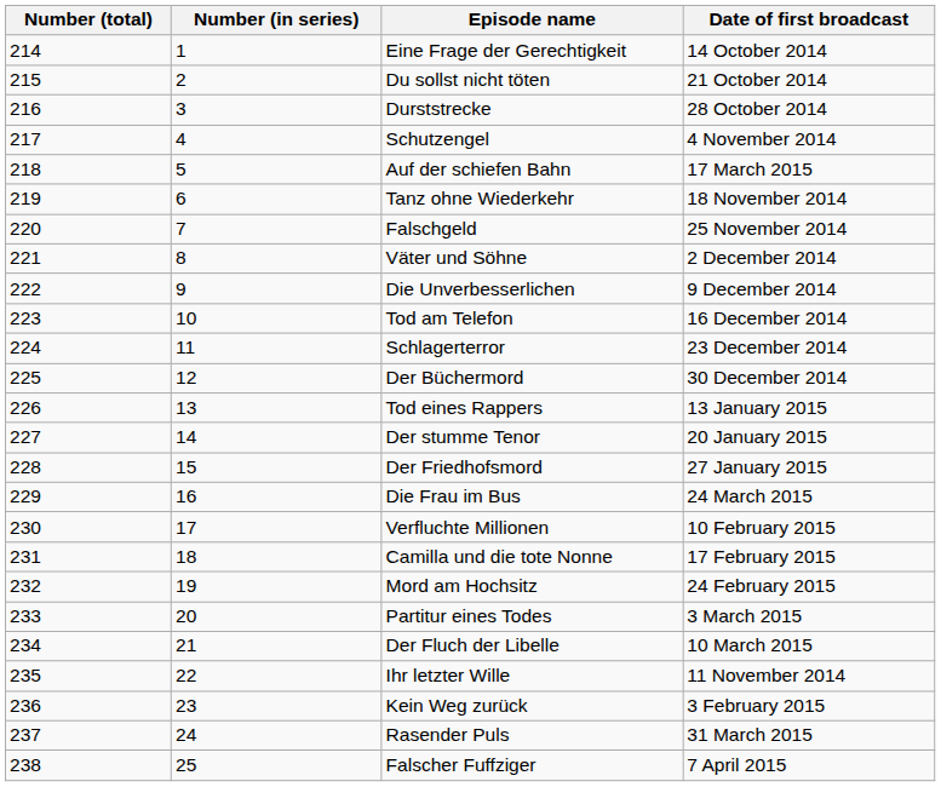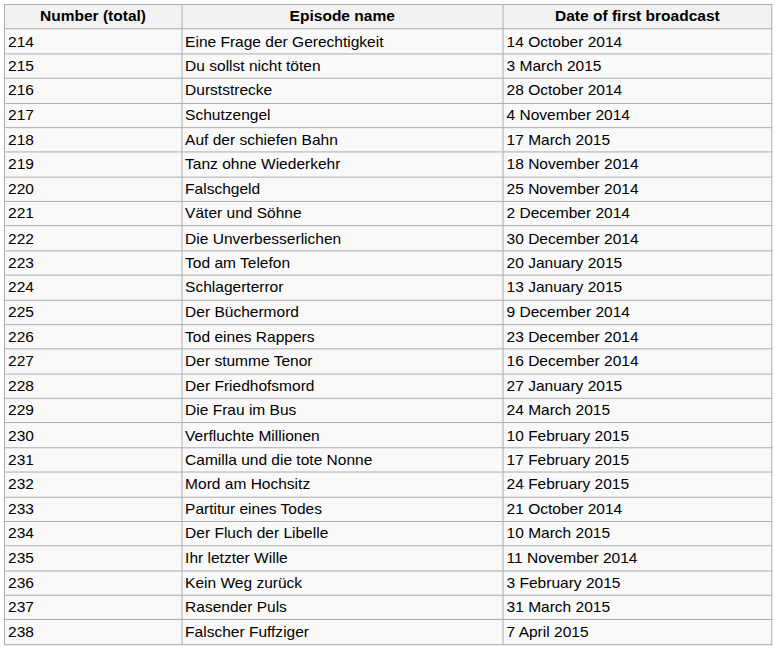- column: Number (in series) | 1 | 2 | 3 | 4 | 5 | 6 | 7 | 8 | 9 | 10 | 11 | 12 | 13 | 14 | 15 | 16 | 17 | 18 | 19 | 20 | 21 | 22 | 23 | 24 | 25
Du sollst nicht töten | Date of first broadcast: 21 October 2014 -> 3 March 2015
Die Unverbesserlichen | Date of first broadcast: 9 December 2014 -> 30 December 2014
Tod am Telefon | Date of first broadcast: 16 December 2014 -> 20 January 2015
Schlagerterror | Date of first broadcast: 23 December 2014 -> 13 January 2015
Der Büchermord | Date of first broadcast: 30 December 2014 -> 9 December 2014
Tod eines Rappers | Date of first broadcast: 13 January 2015 -> 23 December 2014
Der stumme Tenor | Date of first broadcast: 20 January 2015 -> 16 December 2014
Partitur eines Todes | Date of first broadcast: 3 March 2015 -> 21 October 2014
